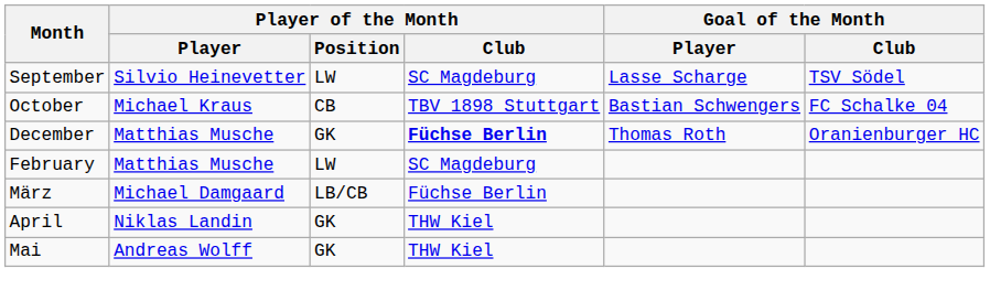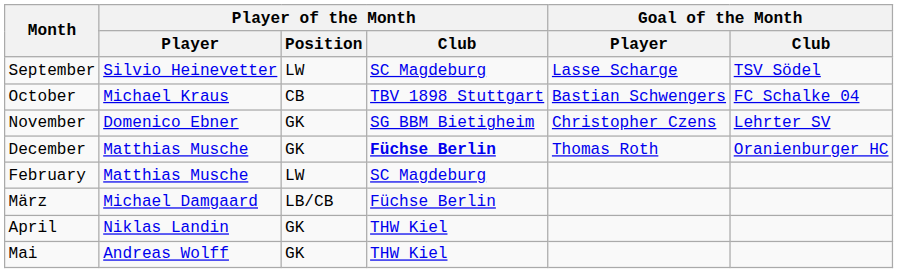+ row: November | Domenico Ebner | GK | SG BBM Bietigheim | Christopher Czens | Lehrter SV
